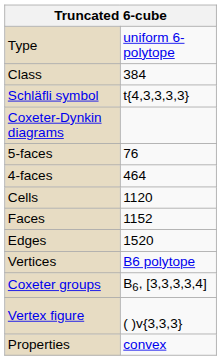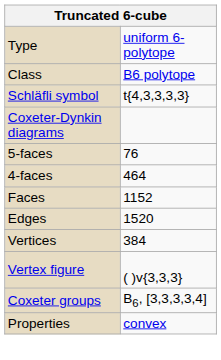Class | column 2: 384 -> B6 polytope
- row: Cells | 1120
Vertices | column 2: B6 polytope -> 384
rows swapped: Vertex figure <-> Coxeter groups
